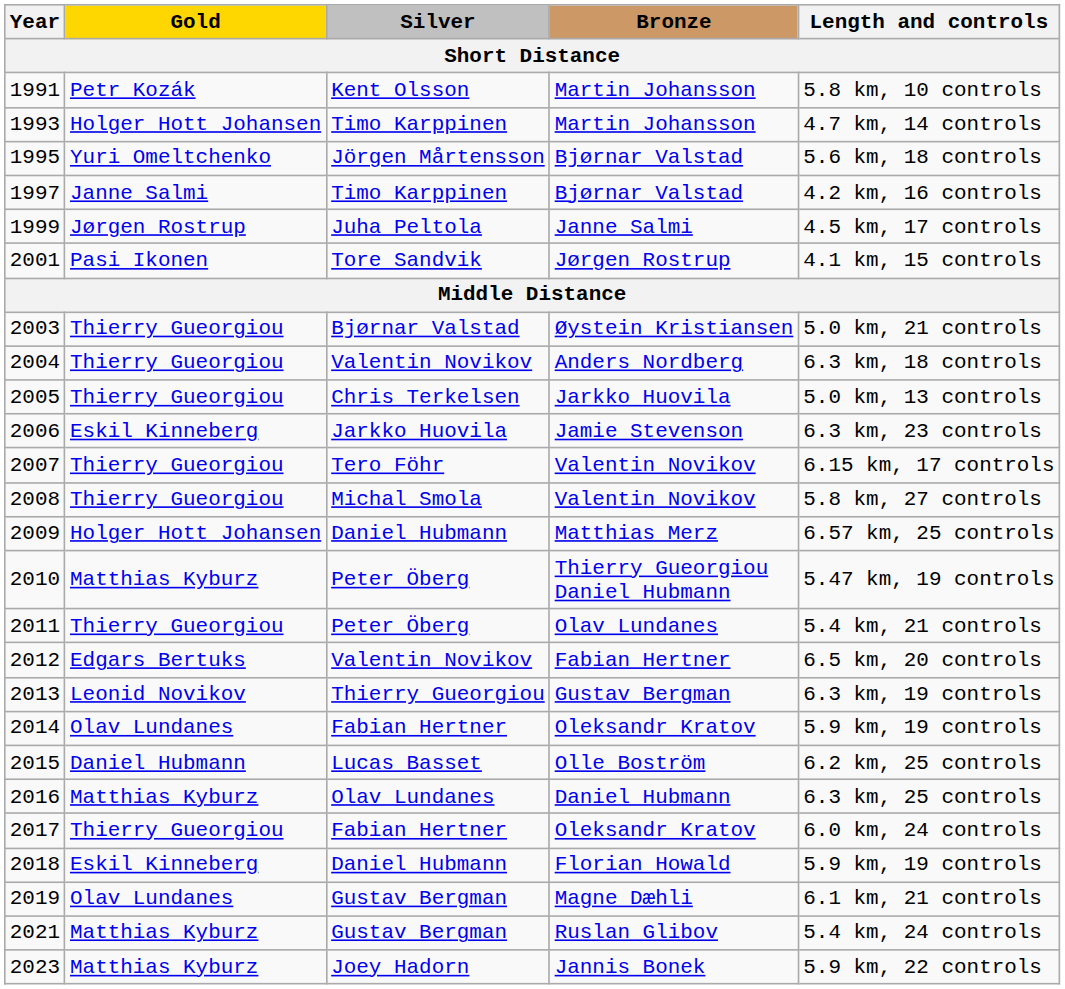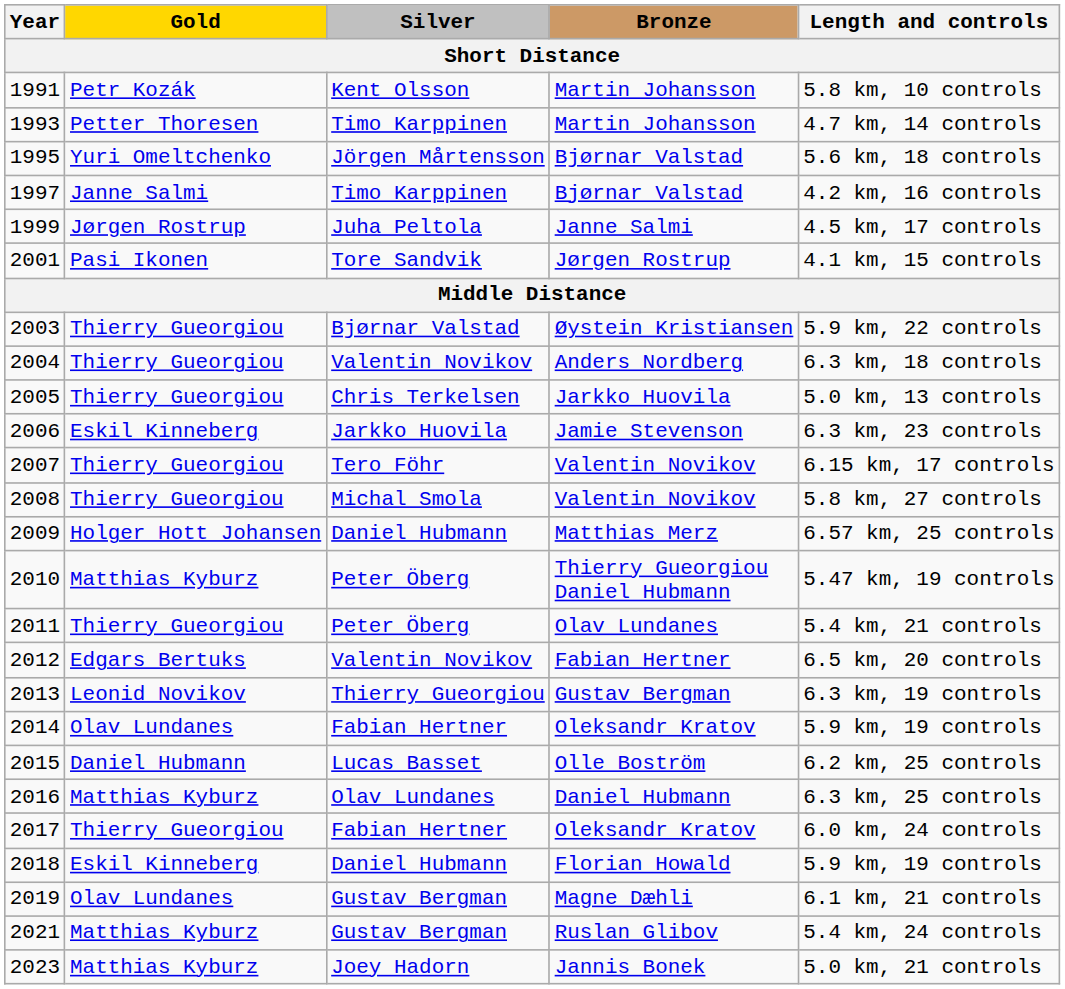1993 | Gold: Holger Hott Johansen -> Petter Thoresen
2003 | Length and controls: 5.0 km, 21 controls -> 5.9 km, 22 controls
2023 | Length and controls: 5.9 km, 22 controls -> 5.0 km, 21 controls
